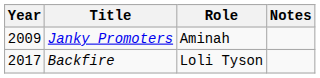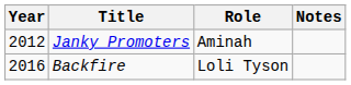Janky Promoters | Year: 2009 -> 2012
Backfire | Year: 2017 -> 2016
